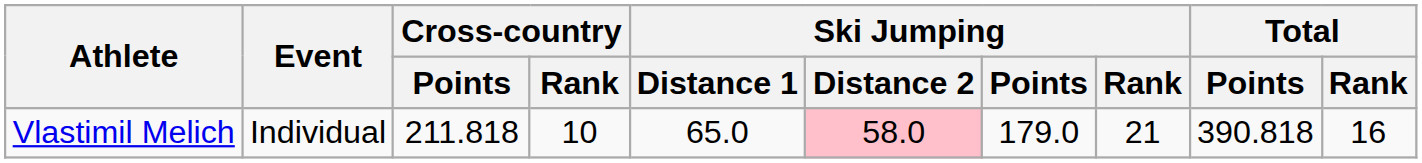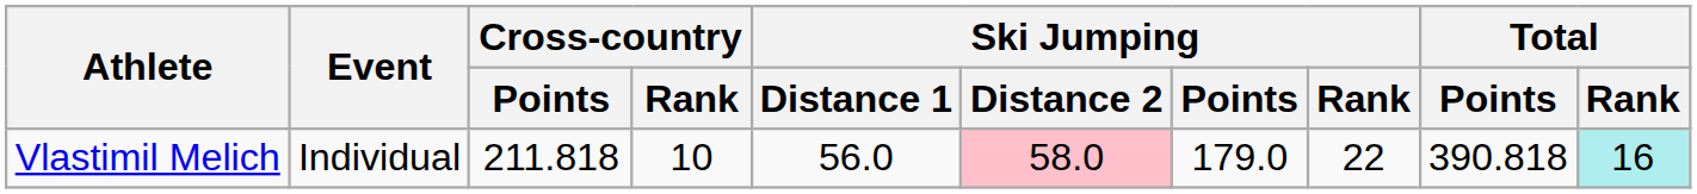Vlastimil Melich | Ski Jumping / Distance 1: 65.0 -> 56.0
Vlastimil Melich | Ski Jumping / Rank: 21 -> 22
Vlastimil Melich | Total / Rank: no background -> paleturquoise background
